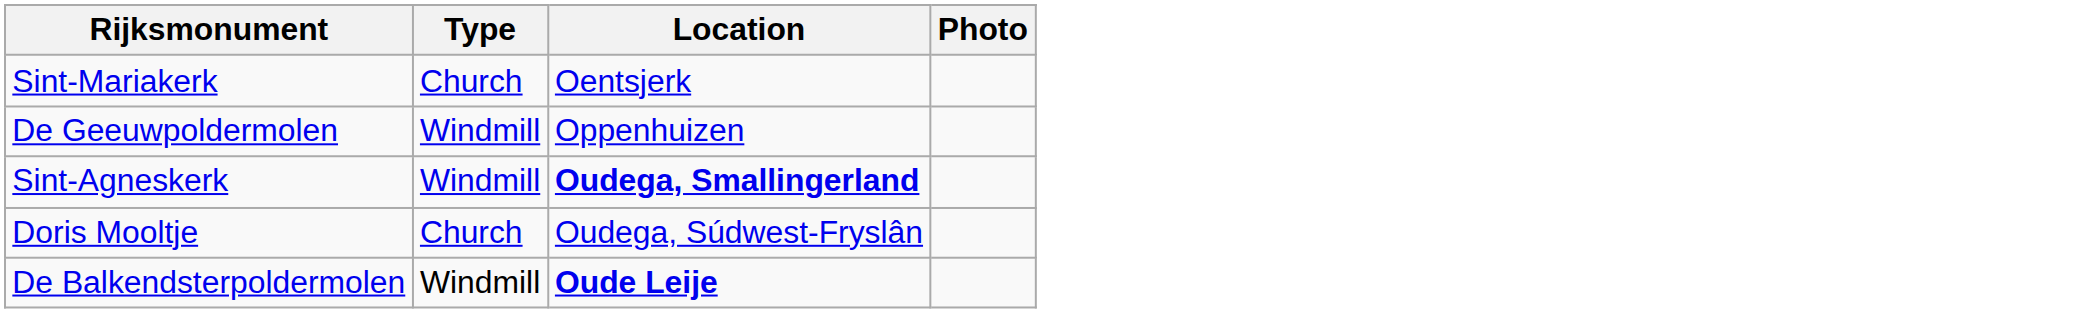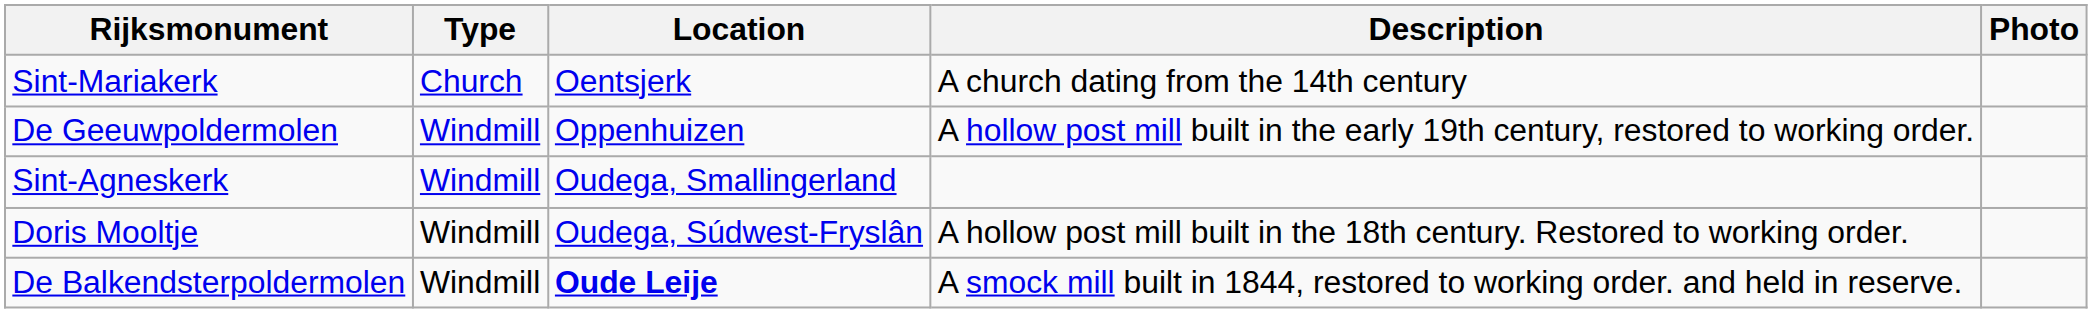+ column: Description | A church dating from the 14th century | A hollow post mill built in the early 19th century, restored to working order. | A hollow post mill built in the 18th century. Restored to working order. | A smock mill built in 1844, restored to working order. and held in reserve.
Sint-Agneskerk | Location: bold -> normal
Doris Mooltje | Type: Church -> Windmill
